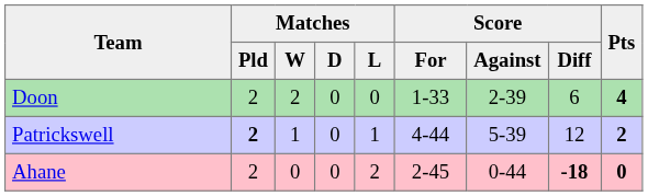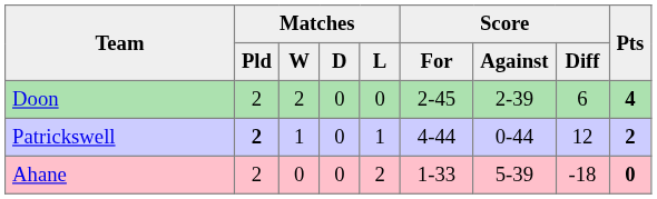Doon | Score / For: 1-33 -> 2-45
Patrickswell | Score / Against: 5-39 -> 0-44
Ahane | Score / For: 2-45 -> 1-33
Ahane | Score / Against: 0-44 -> 5-39
Ahane | Score / Diff: bold -> normal
